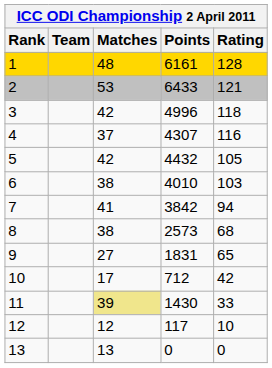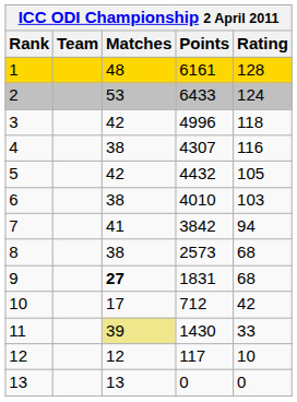2 | Rating: 121 -> 124
4 | Matches: 37 -> 38
9 | Matches: normal -> bold
9 | Rating: 65 -> 68
